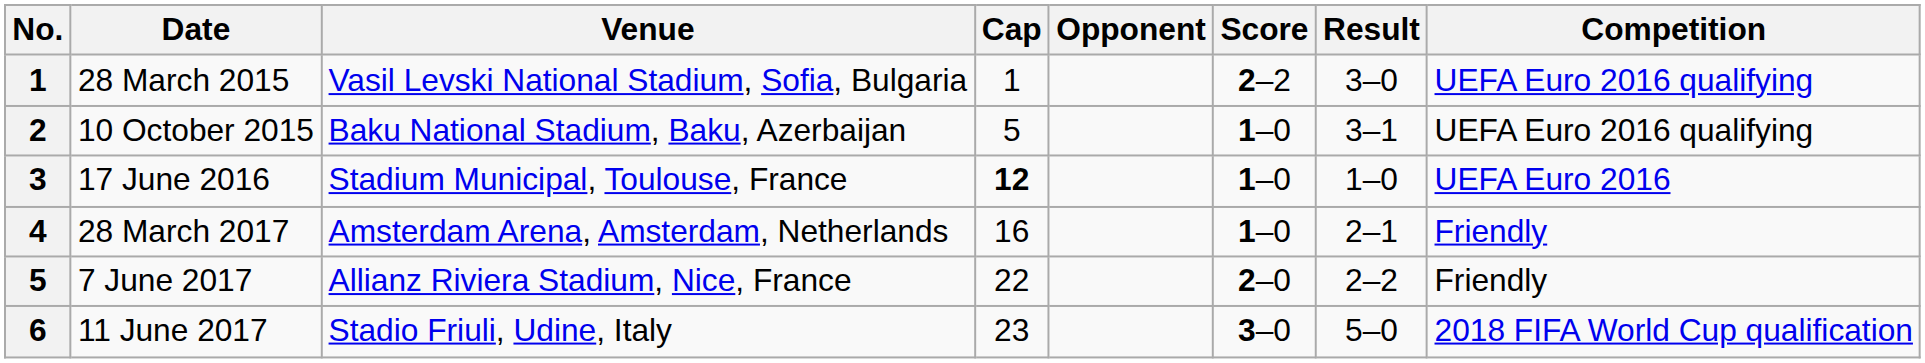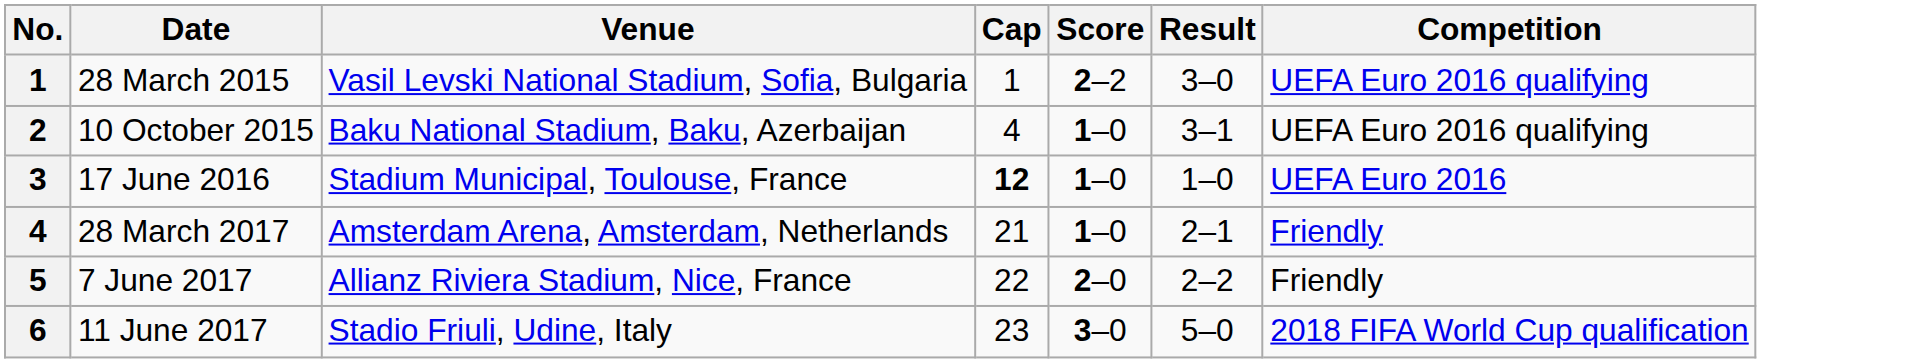- column: Opponent
10 October 2015 | Cap: 5 -> 4
28 March 2017 | Cap: 16 -> 21
